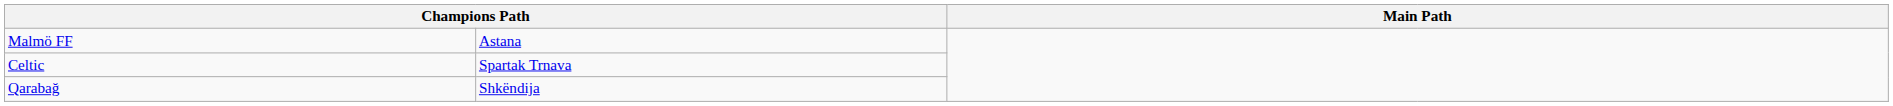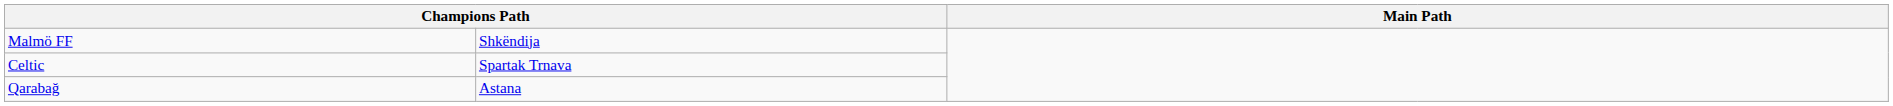Malmö FF | column 2: Astana -> Shkëndija
Qarabağ | column 2: Shkëndija -> Astana
